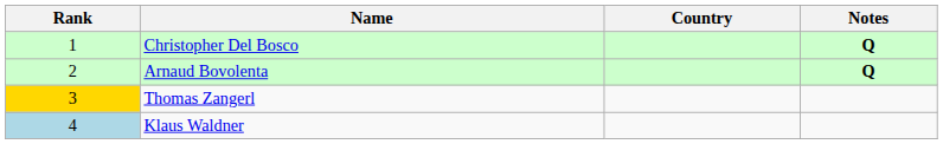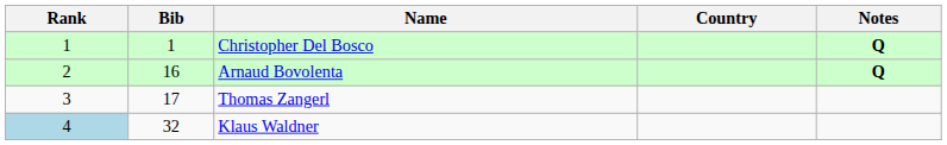+ column: Bib | 1 | 16 | 17 | 32
Thomas Zangerl | Rank: gold background -> no background
